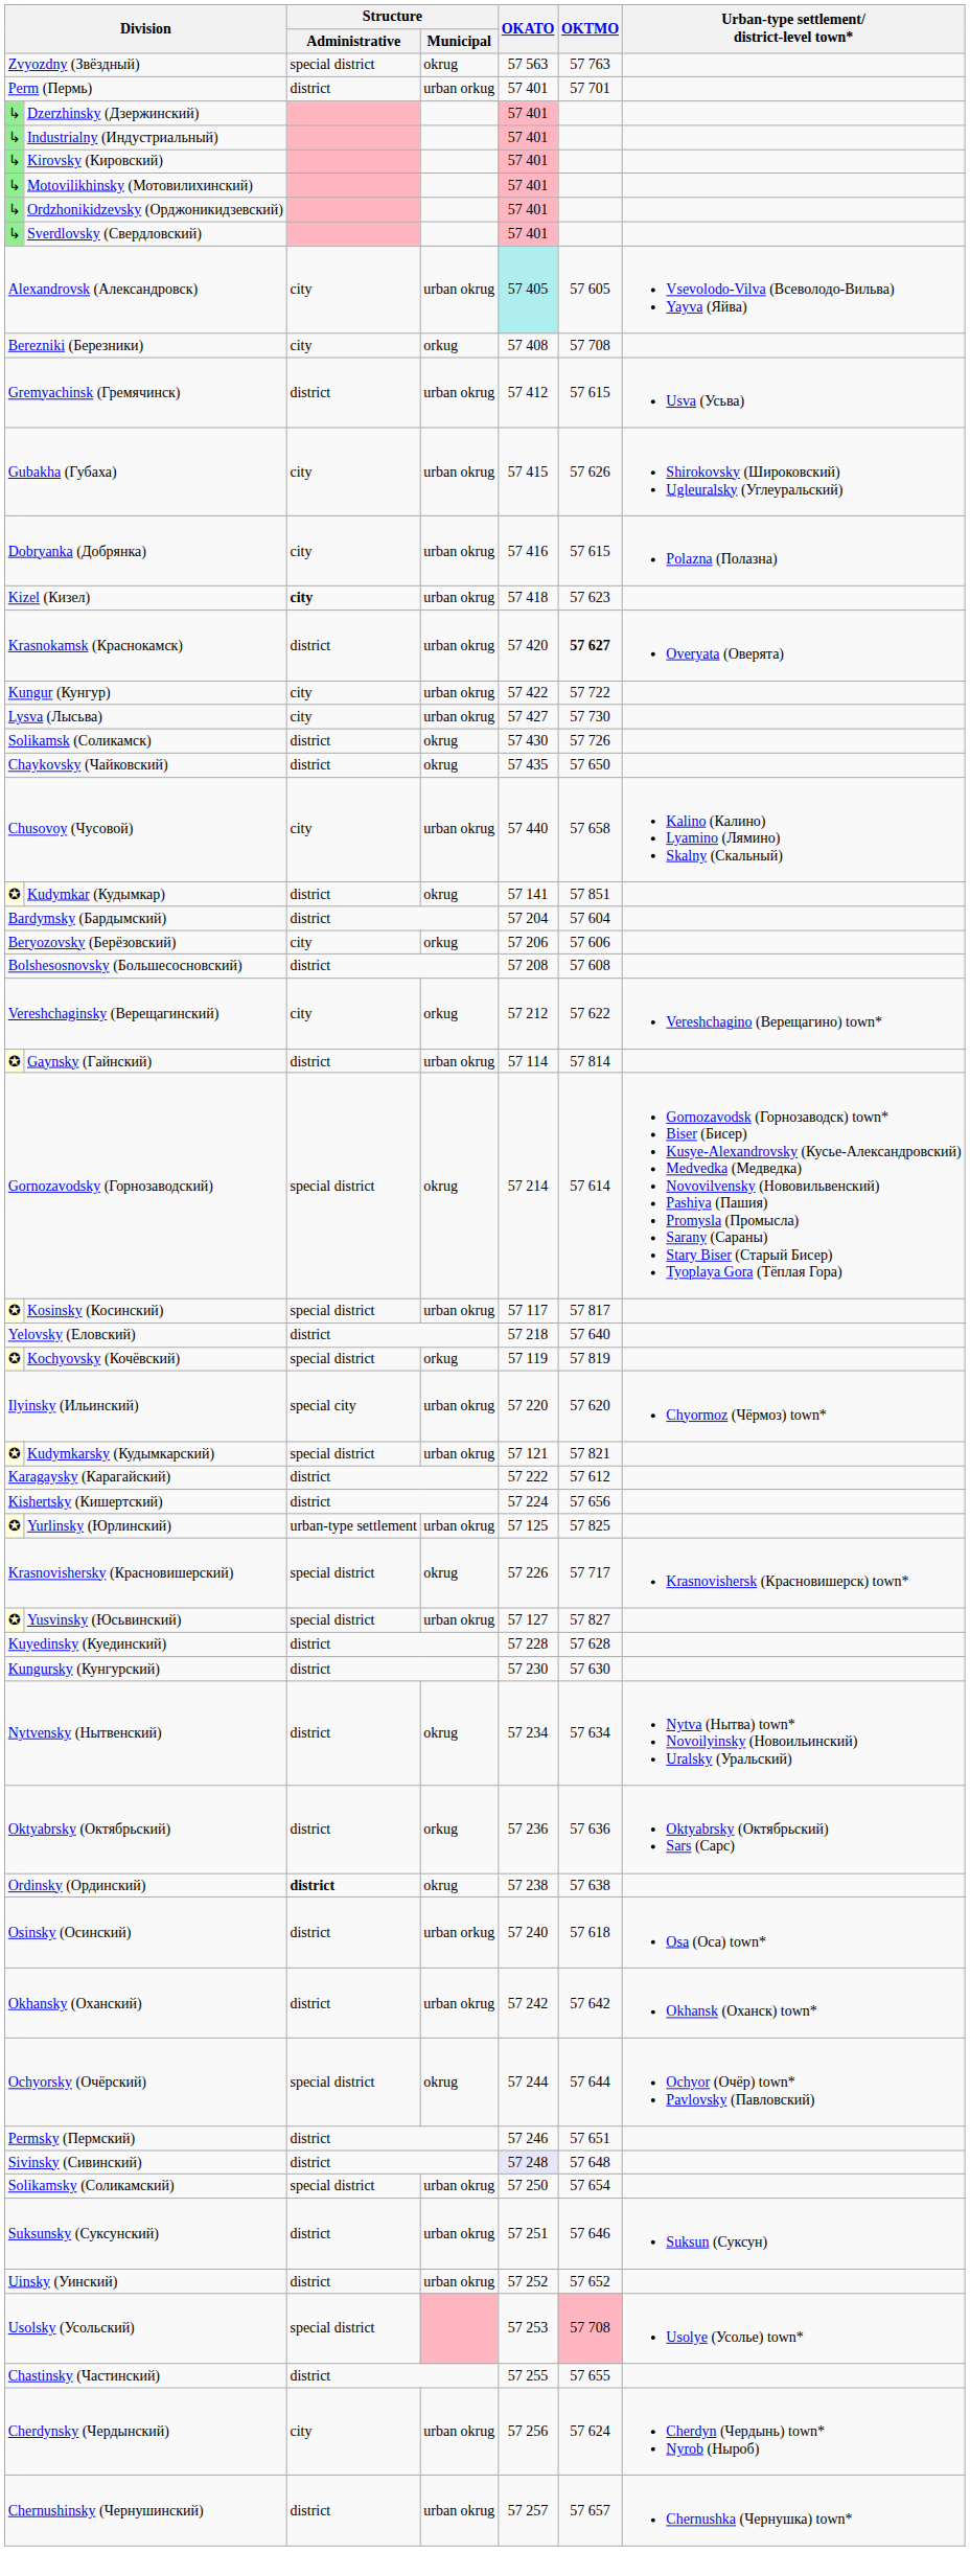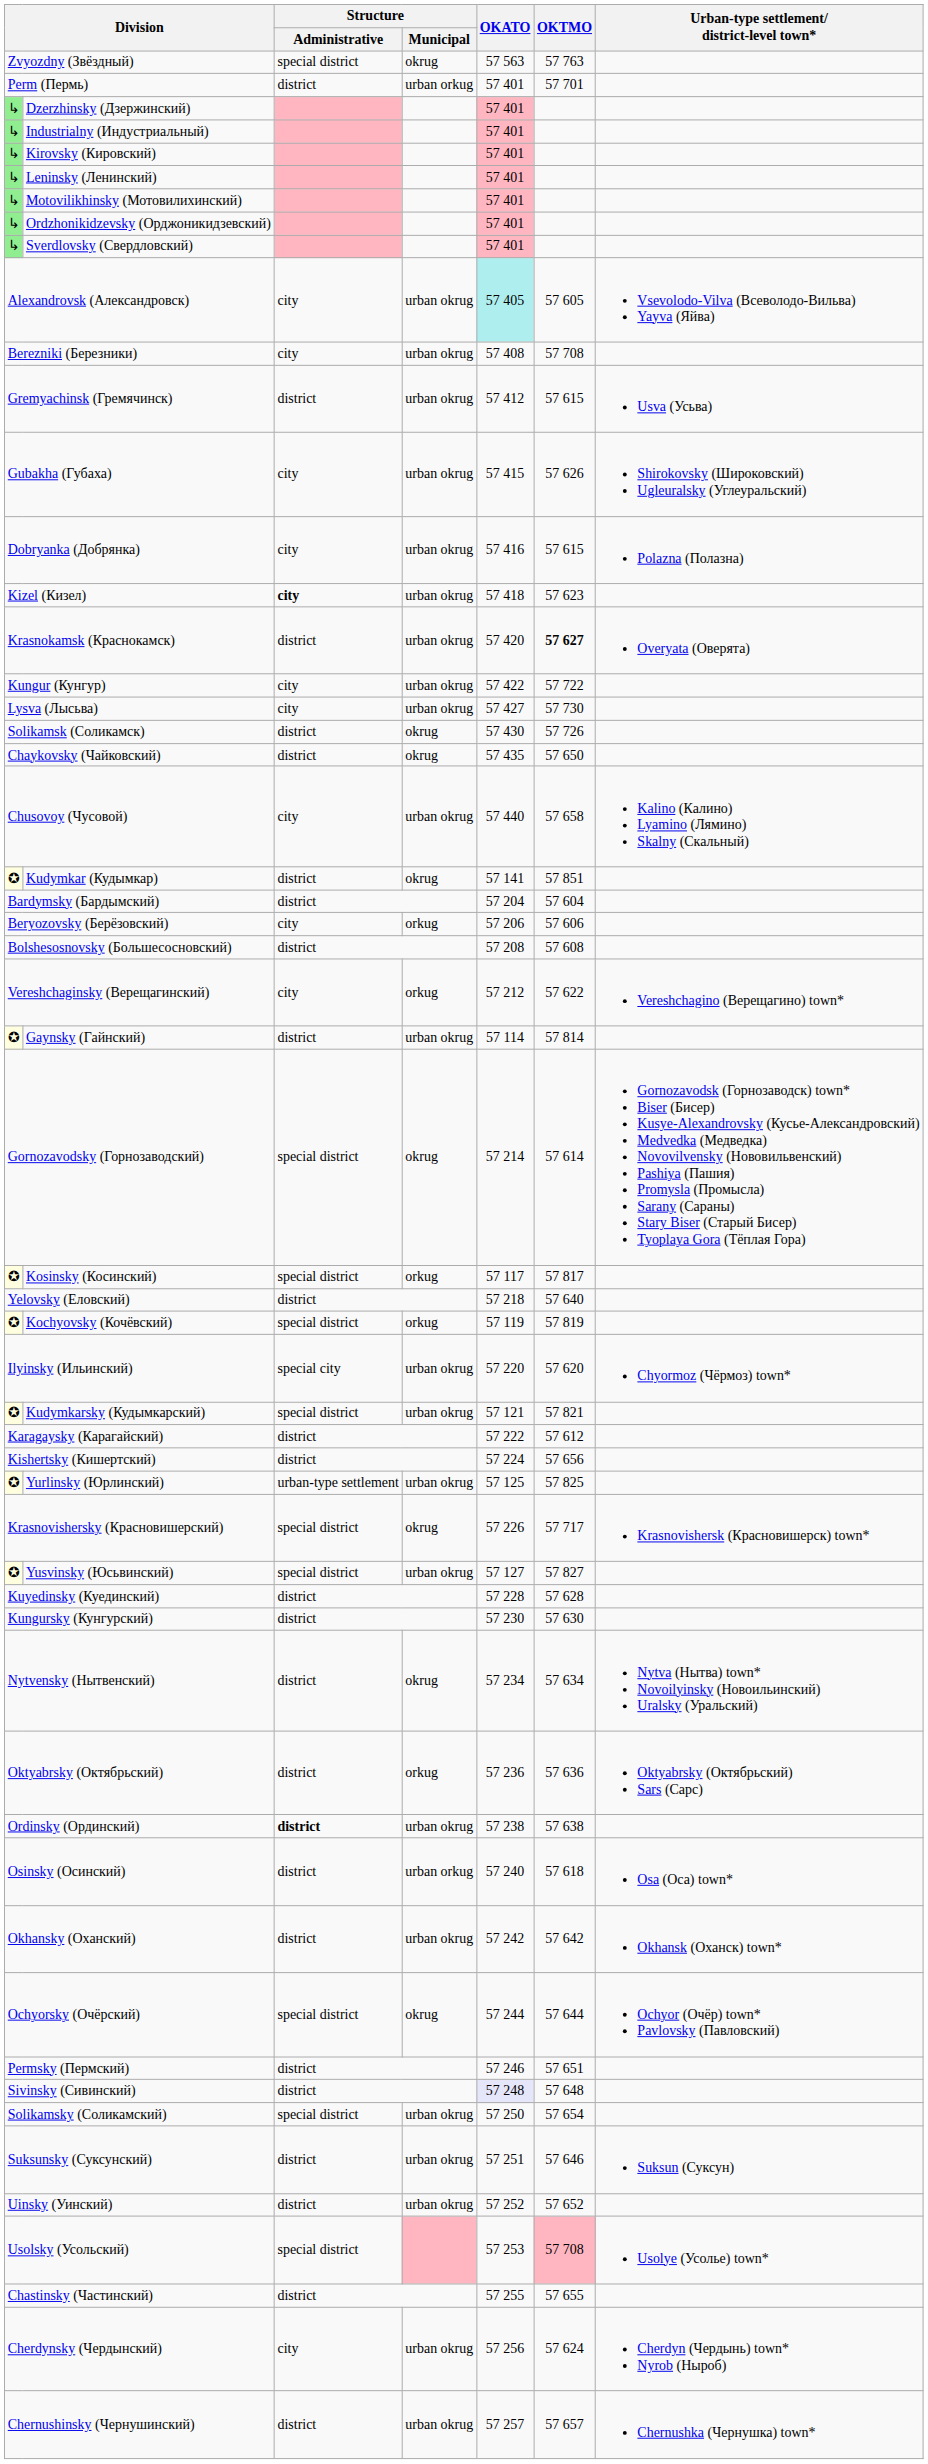+ row: ↳ | Leninsky (Ленинский) | 57 401
Berezniki (Березники) | Structure / Municipal: orkug -> urban okrug
Kosinsky (Косинский) | Structure / Municipal: urban okrug -> orkug
Ordinsky (Ординский) | Structure / Municipal: okrug -> urban okrug
